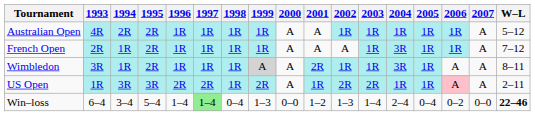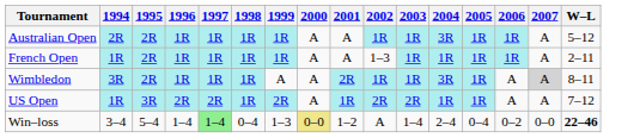- column: 1993 | 4R | 2R | 3R | 1R | 6–4
Australian Open | 2004: 1R -> 3R
French Open | 2002: A -> 1–3
French Open | 2004: 3R -> 1R
French Open | W–L: 7–12 -> 2–11
Wimbledon | 1994: 1R -> 3R
Wimbledon | 1999: lightgrey background -> no background
Wimbledon | 2007: no background -> lightgrey background
US Open | 1994: 3R -> 1R
US Open | 2006: pink background -> no background
US Open | W–L: 2–11 -> 7–12
Win–loss | 2000: no background -> khaki background
Win–loss | 2002: 1–3 -> A
